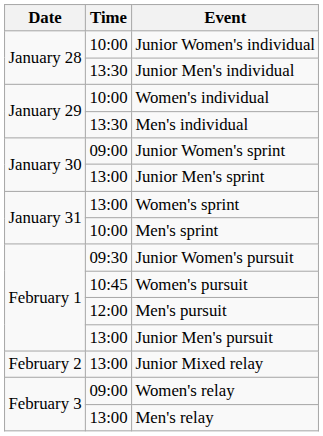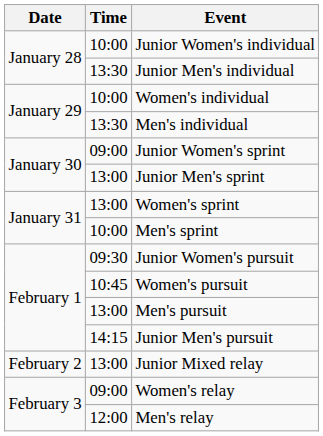Men's pursuit | Time: 12:00 -> 13:00
Junior Men's pursuit | Time: 13:00 -> 14:15
Men's relay | Time: 13:00 -> 12:00
